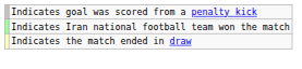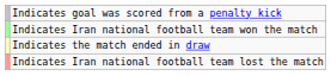+ row: Indicates Iran national football team lost the match
